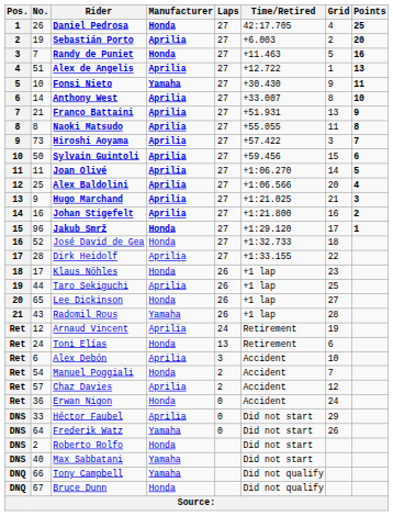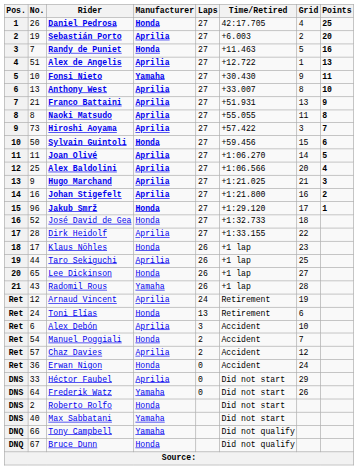Anthony West | No.: 14 -> 13
Sylvain Guintoli | Manufacturer: Aprilia -> Honda
